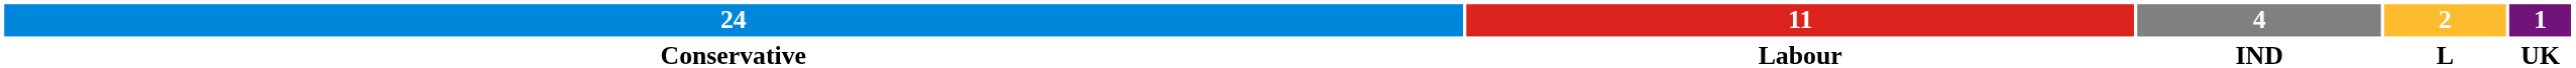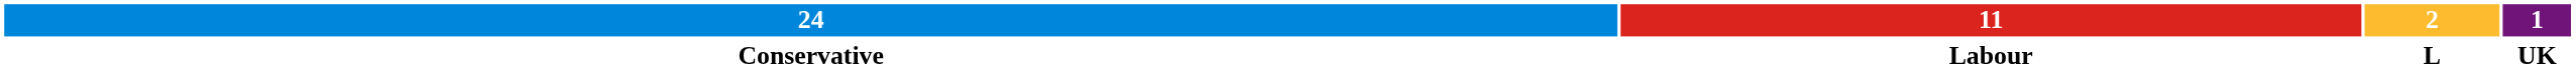- column: 4 | IND
